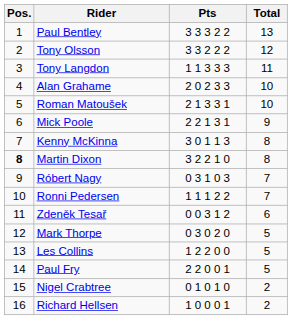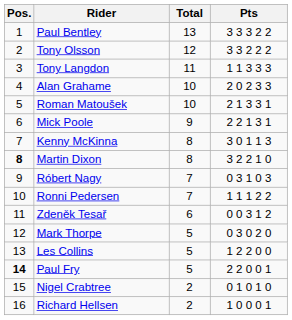columns swapped: Pts <-> Total
Paul Fry | Pos.: normal -> bold
